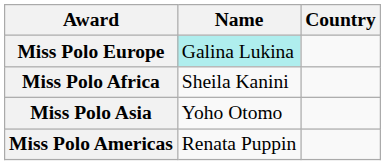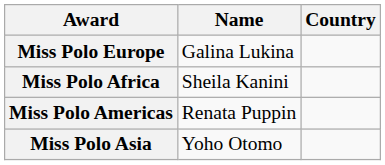Miss Polo Europe | Name: paleturquoise background -> no background
rows swapped: Miss Polo Americas <-> Miss Polo Asia
